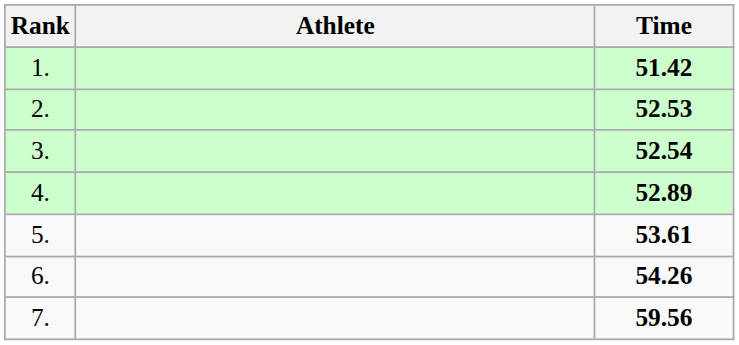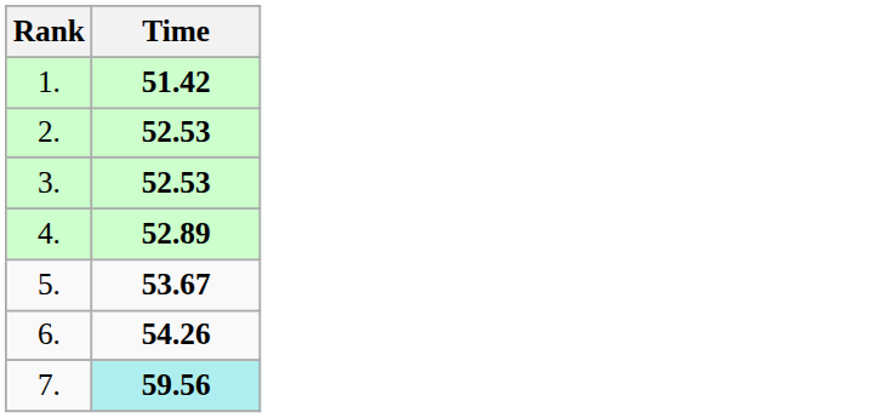- column: Athlete
3. | Time: 52.54 -> 52.53
5. | Time: 53.61 -> 53.67
7. | Time: no background -> paleturquoise background
